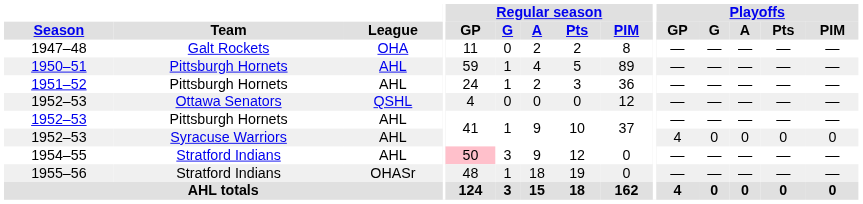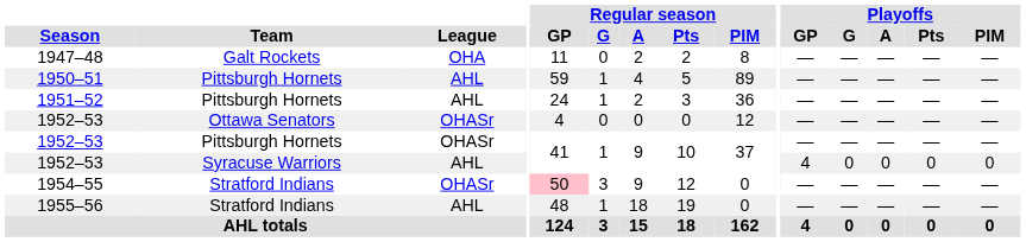1952–53 / Ottawa Senators | League: QSHL -> OHASr
1952–53 / Pittsburgh Hornets | League: AHL -> OHASr
1954–55 | League: AHL -> OHASr
1955–56 | League: OHASr -> AHL
